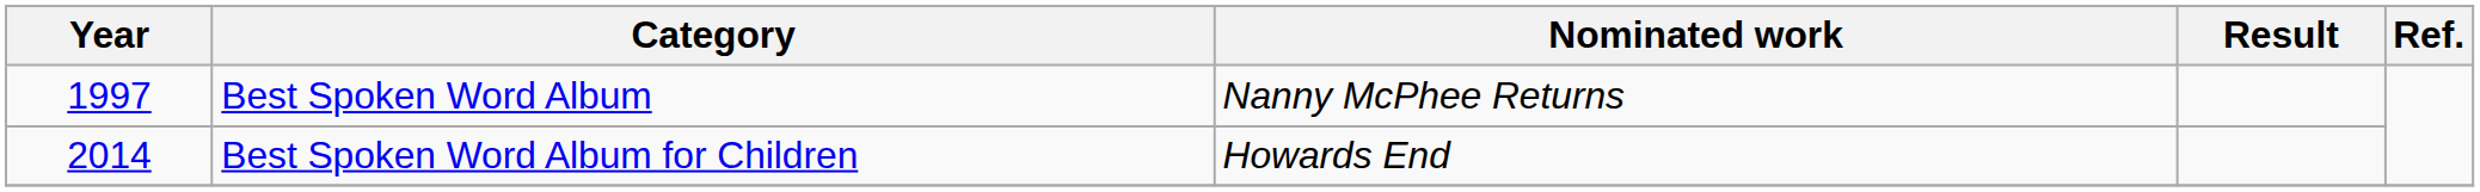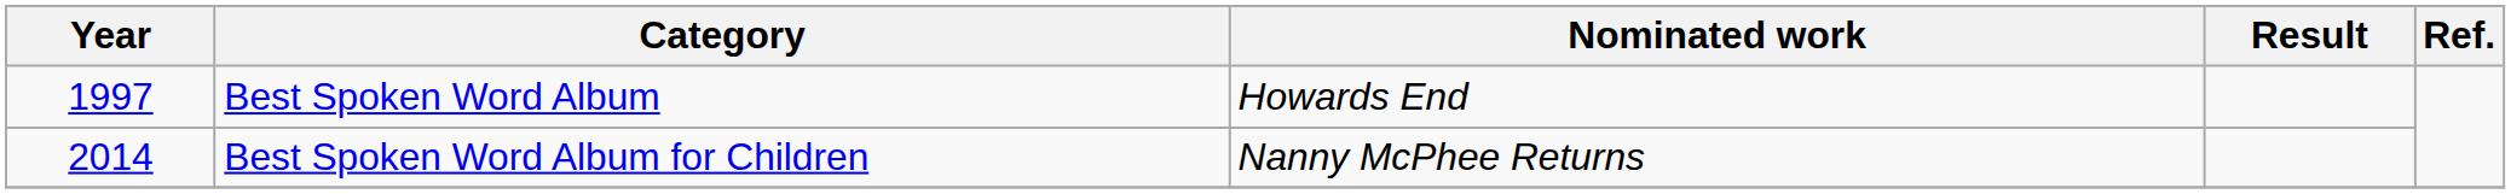Best Spoken Word Album | Nominated work: Nanny McPhee Returns -> Howards End
Best Spoken Word Album for Children | Nominated work: Howards End -> Nanny McPhee Returns
